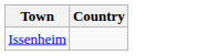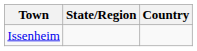+ column: State/Region
